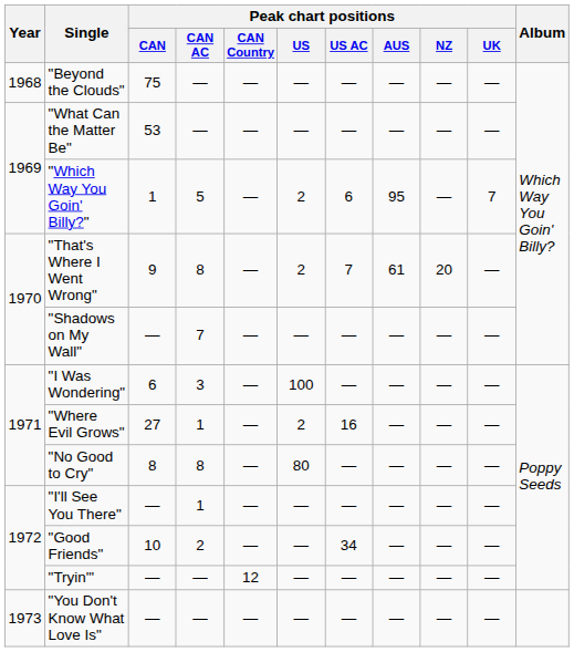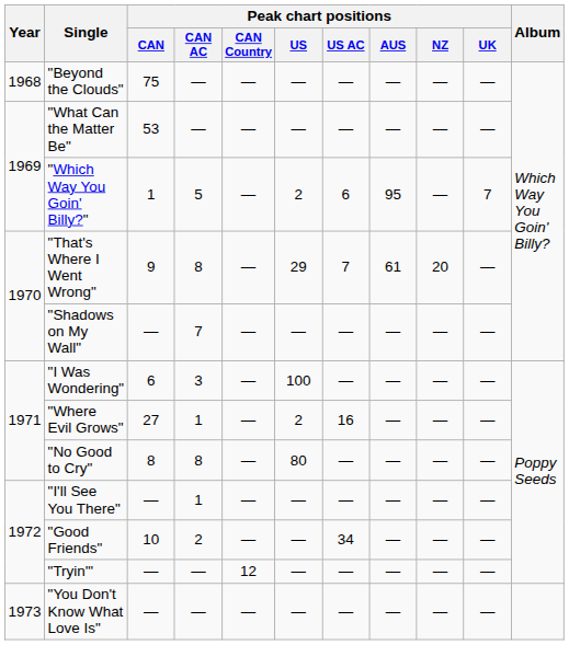"That's Where I Went Wrong" | Peak chart positions / US: 2 -> 29
